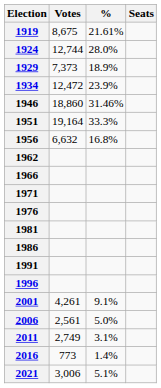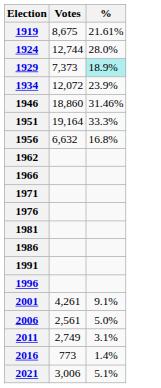- column: Seats
1929 | %: no background -> paleturquoise background
1934 | Votes: 12,472 -> 12,072
